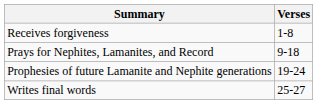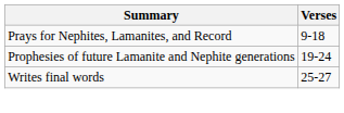- row: Receives forgiveness | 1-8
